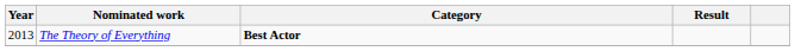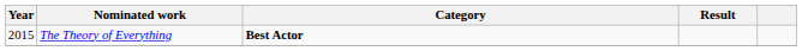The Theory of Everything | Year: 2013 -> 2015
